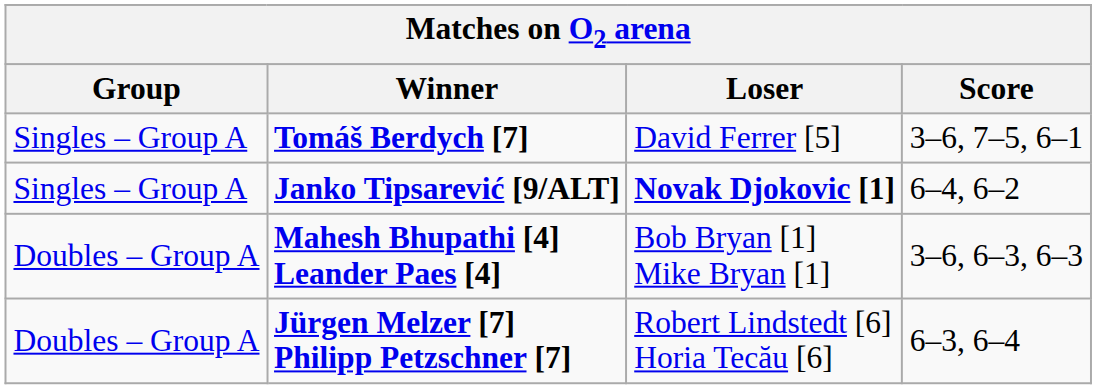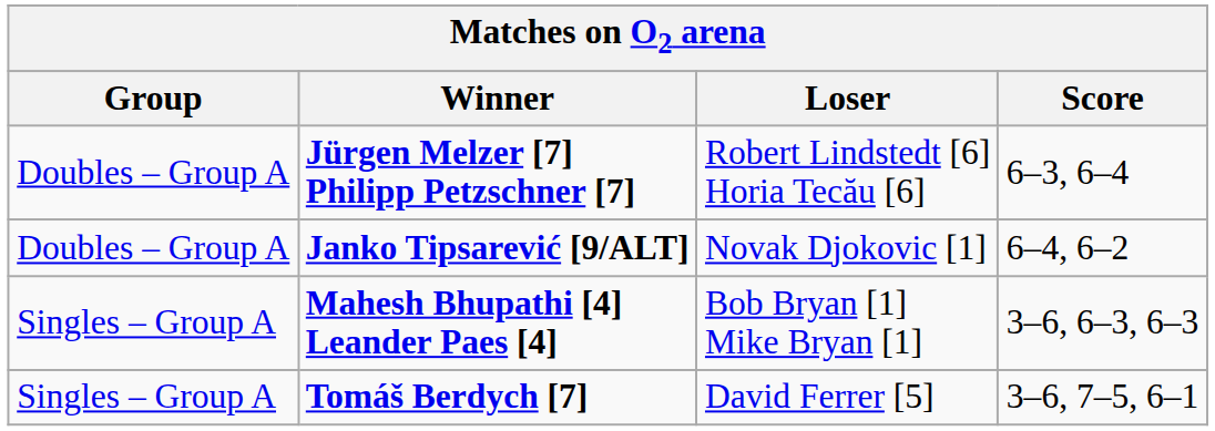rows swapped: Jürgen Melzer [7] Philipp Petzschner [7] <-> Tomáš Berdych [7]
Janko Tipsarević [9/ALT] | Group: Singles – Group A -> Doubles – Group A
Janko Tipsarević [9/ALT] | Loser: bold -> normal
Mahesh Bhupathi [4] Leander Paes [4] | Group: Doubles – Group A -> Singles – Group A
